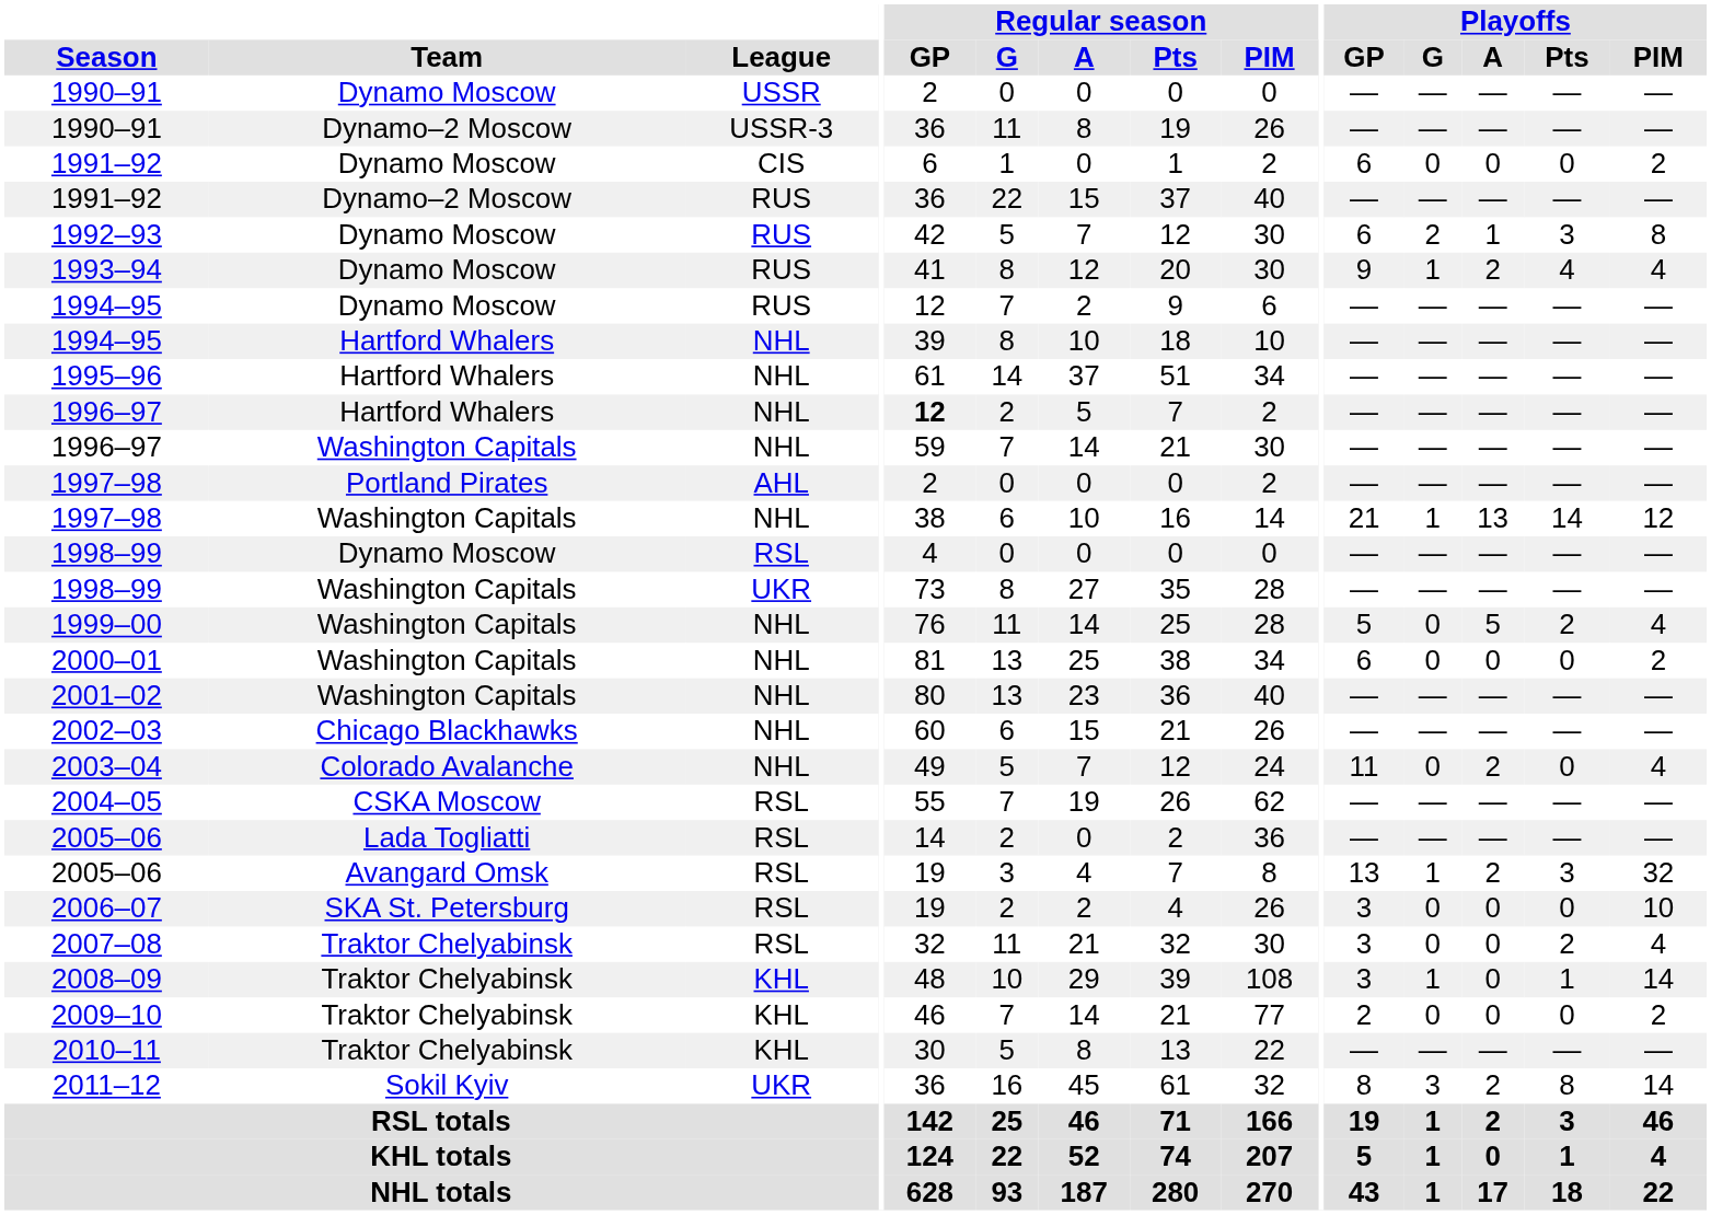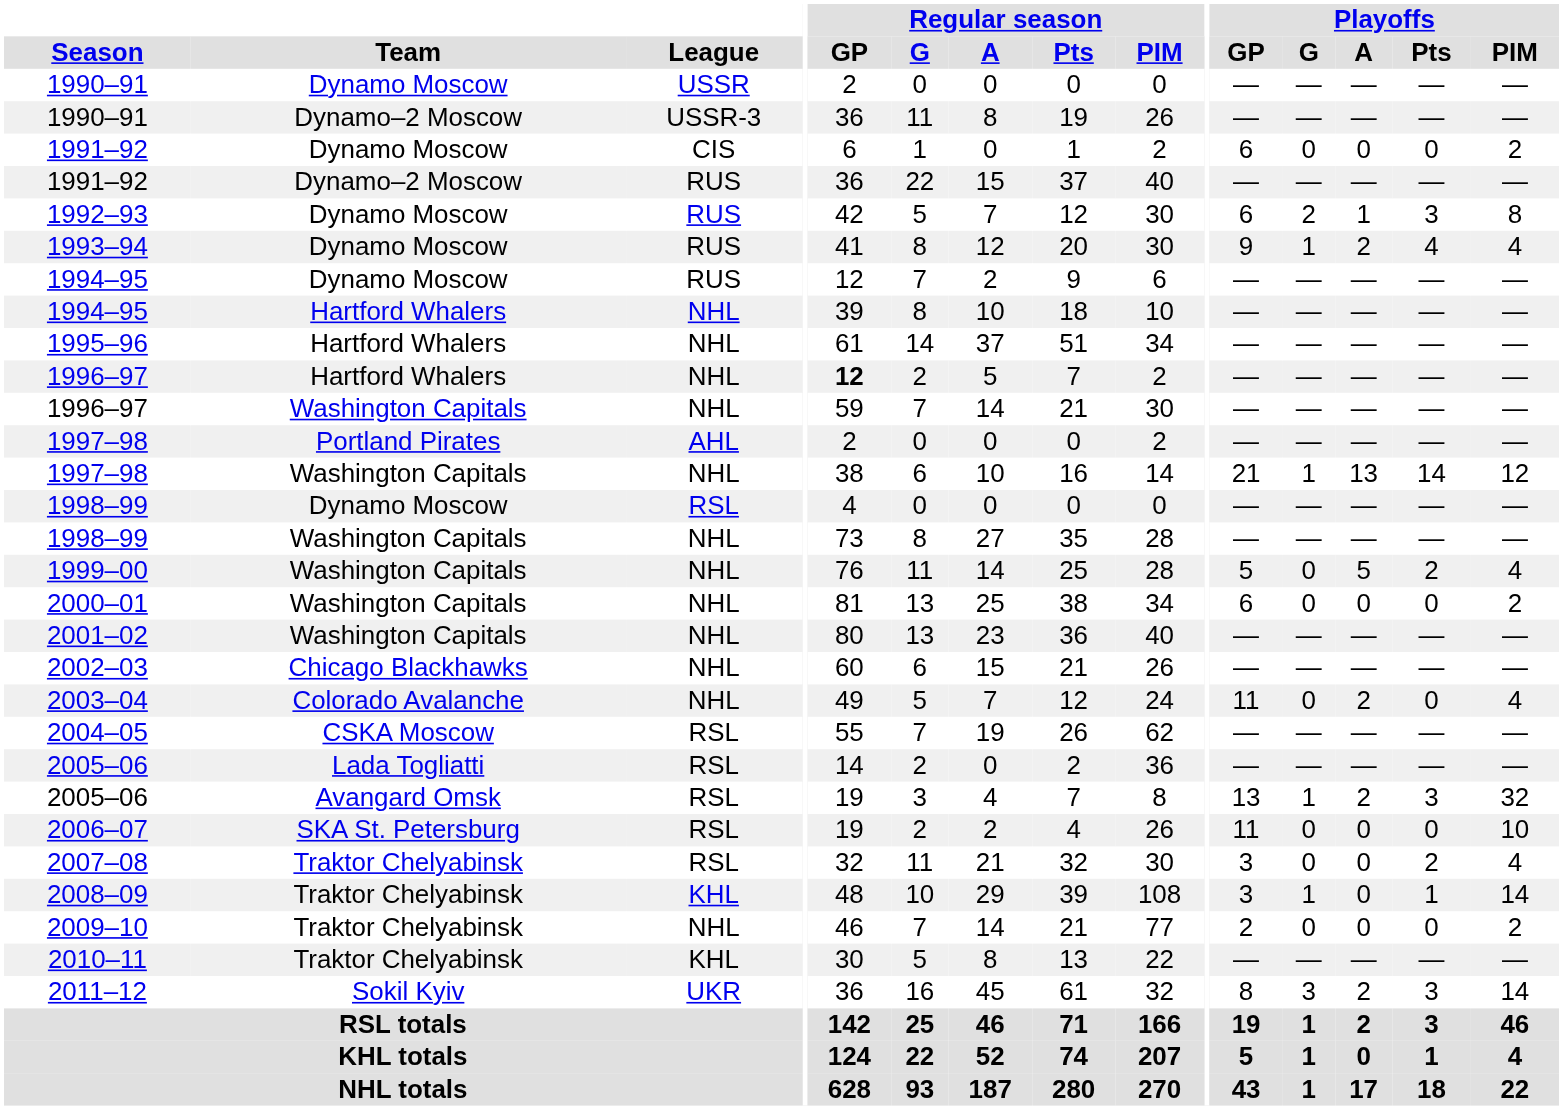1998–99 / Washington Capitals | League: UKR -> NHL
2006–07 | Playoffs / GP: 3 -> 11
2009–10 | League: KHL -> NHL
2011–12 | Playoffs / Pts: 8 -> 3
